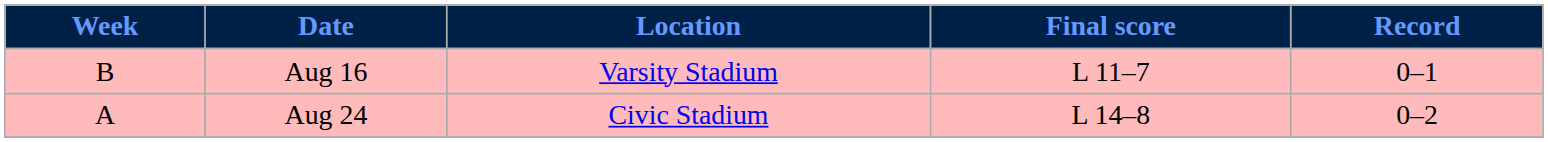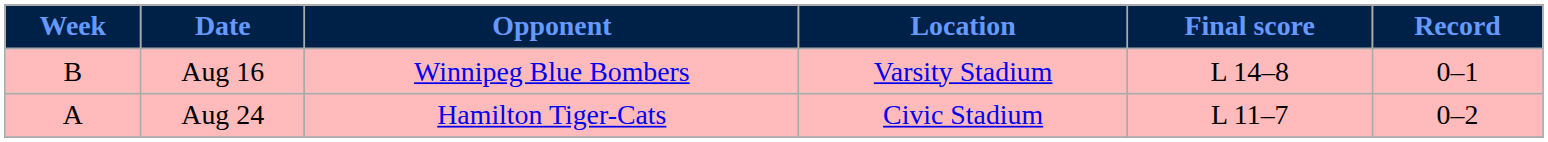+ column: Opponent | Winnipeg Blue Bombers | Hamilton Tiger-Cats
Aug 16 | Final score: L 11–7 -> L 14–8
Aug 24 | Final score: L 14–8 -> L 11–7
